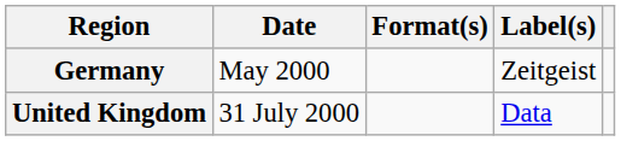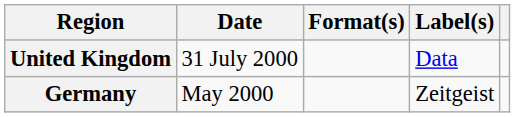rows swapped: Germany <-> United Kingdom
